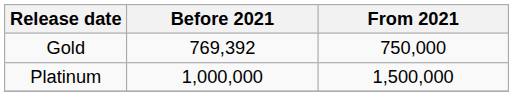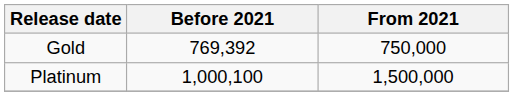Platinum | Before 2021: 1,000,000 -> 1,000,100
